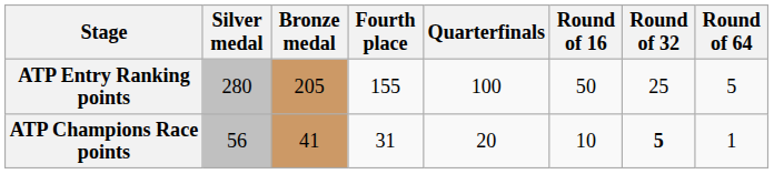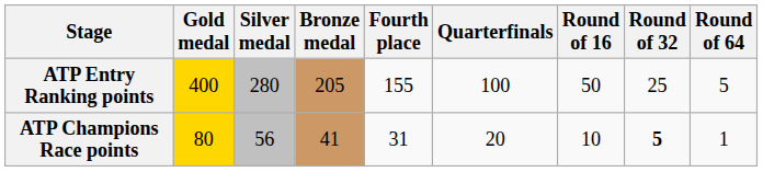+ column: Gold medal | 400 | 80
